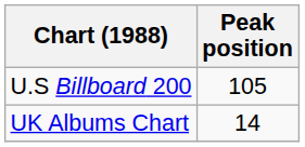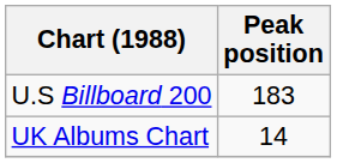U.S Billboard 200 | Peak position: 105 -> 183
